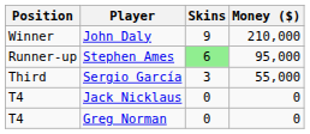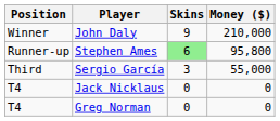Stephen Ames | Money ($): 95,000 -> 95,800
